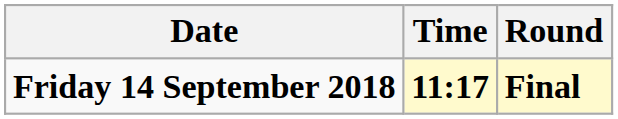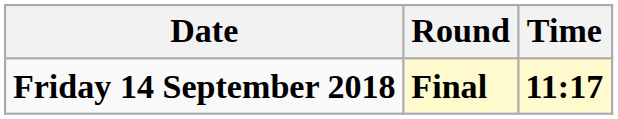columns swapped: Time <-> Round
